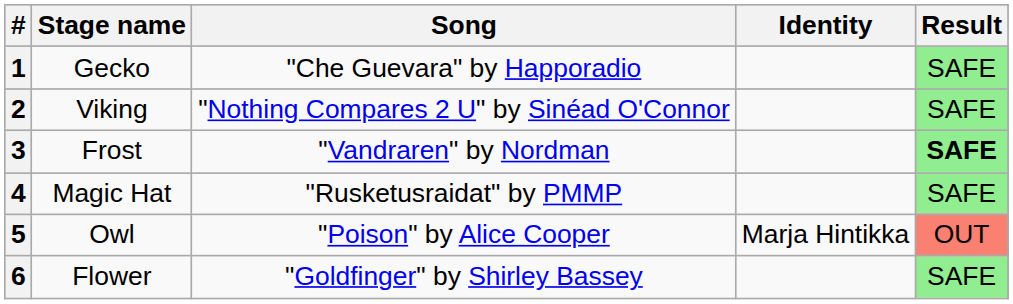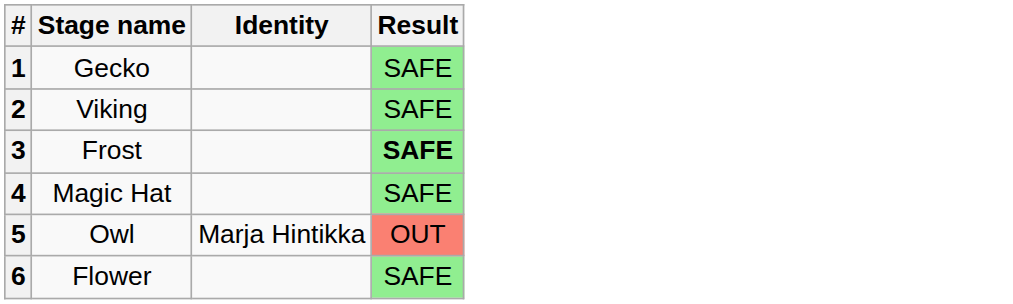- column: Song | "Che Guevara" by Happoradio | "Nothing Compares 2 U" by Sinéad O'Connor | "Vandraren" by Nordman | "Rusketusraidat" by PMMP | "Poison" by Alice Cooper | "Goldfinger" by Shirley Bassey
